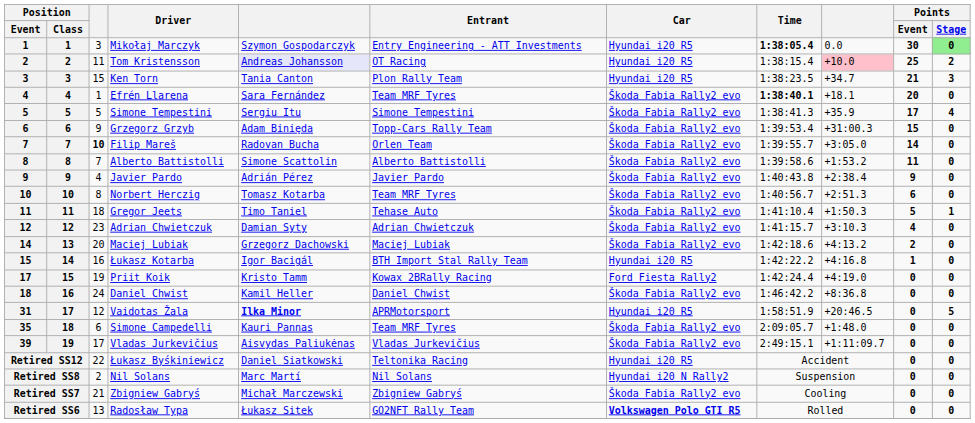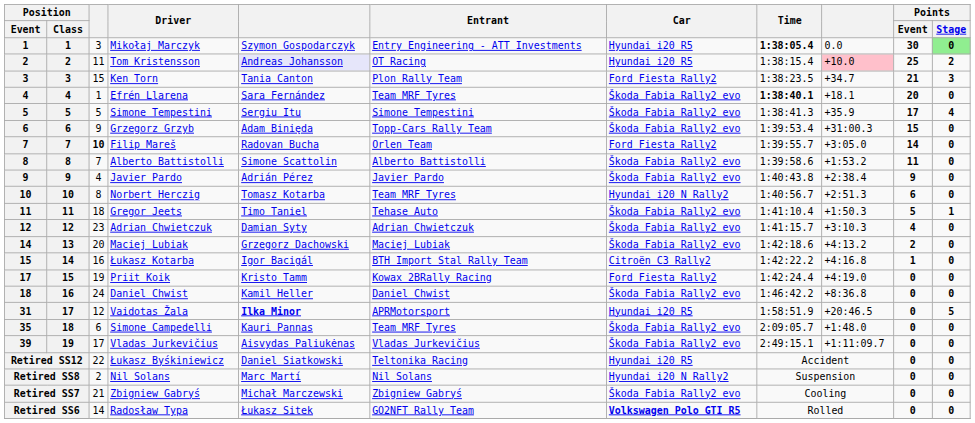Ken Torn | Car: Hyundai i20 R5 -> Ford Fiesta Rally2
Filip Mareš | Car: Škoda Fabia Rally2 evo -> Ford Fiesta Rally2
Norbert Herczig | Car: Škoda Fabia Rally2 evo -> Hyundai i20 N Rally2
Łukasz Kotarba | Car: Hyundai i20 R5 -> Citroën C3 Rally2
Radosław Typa | column 3: 13 -> 14
